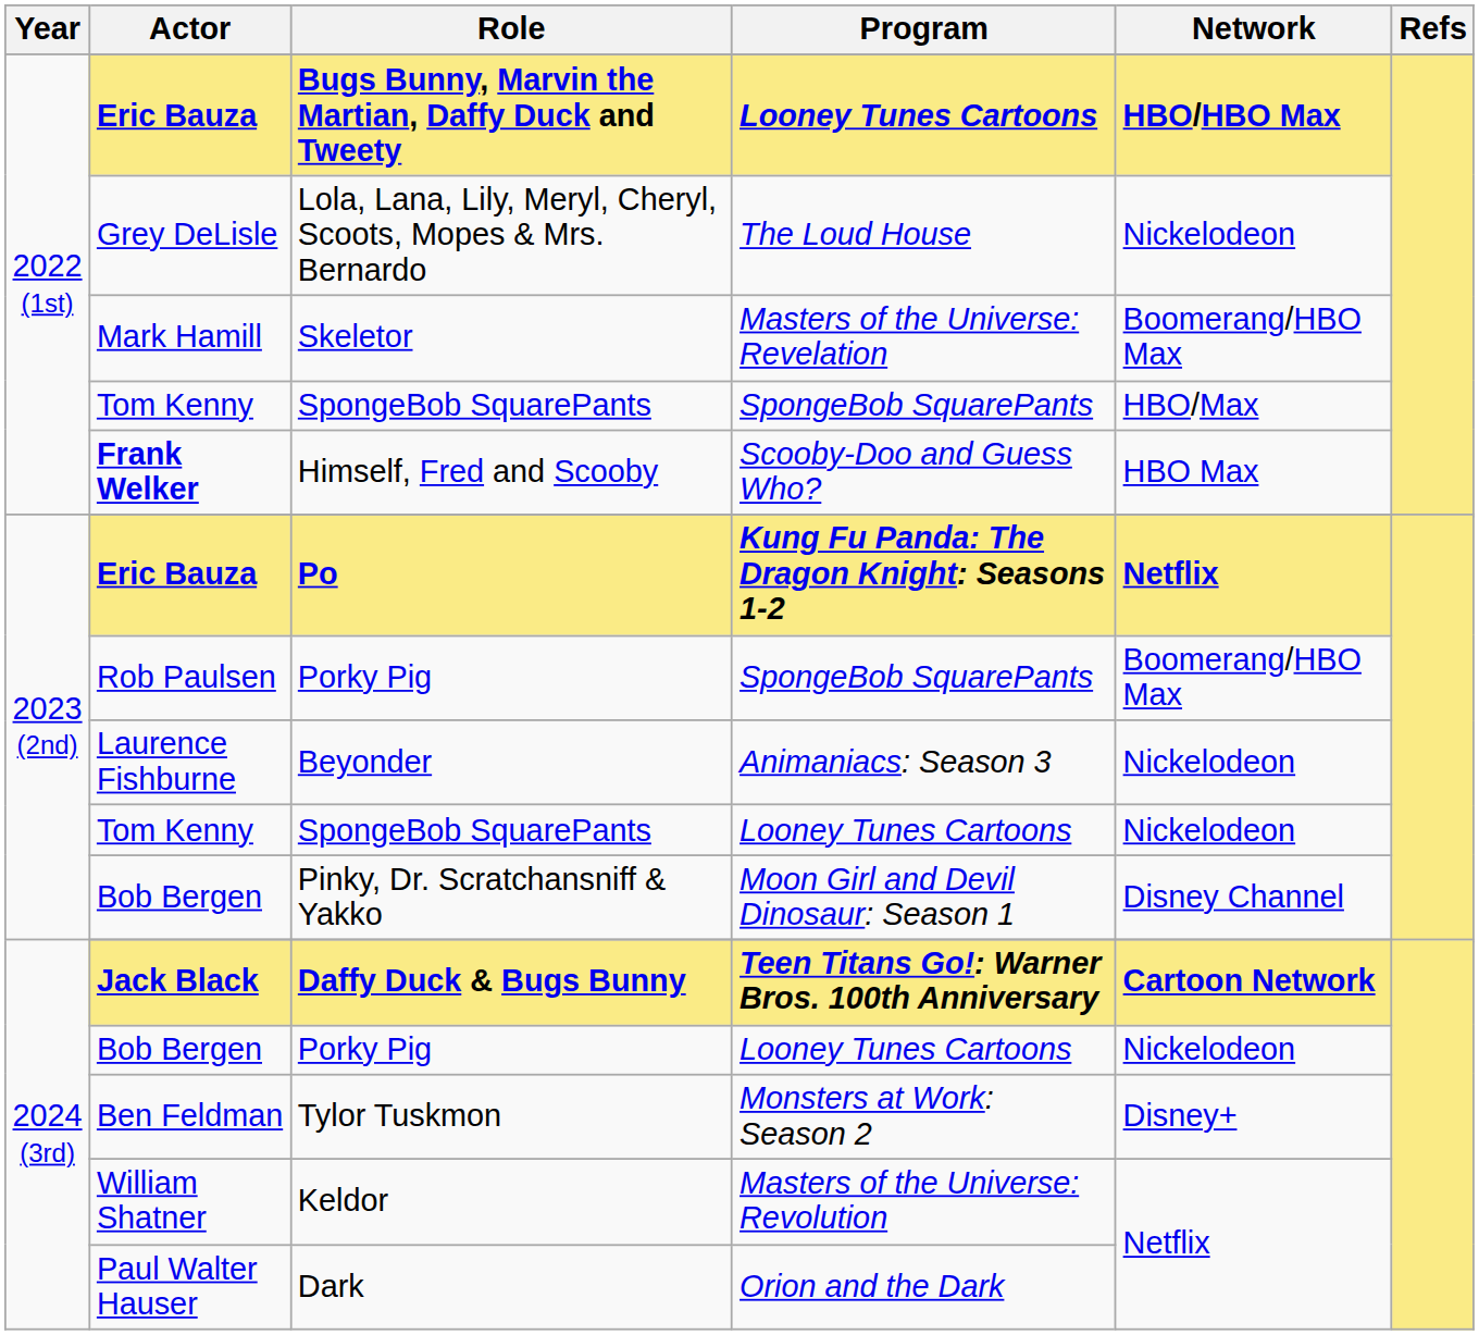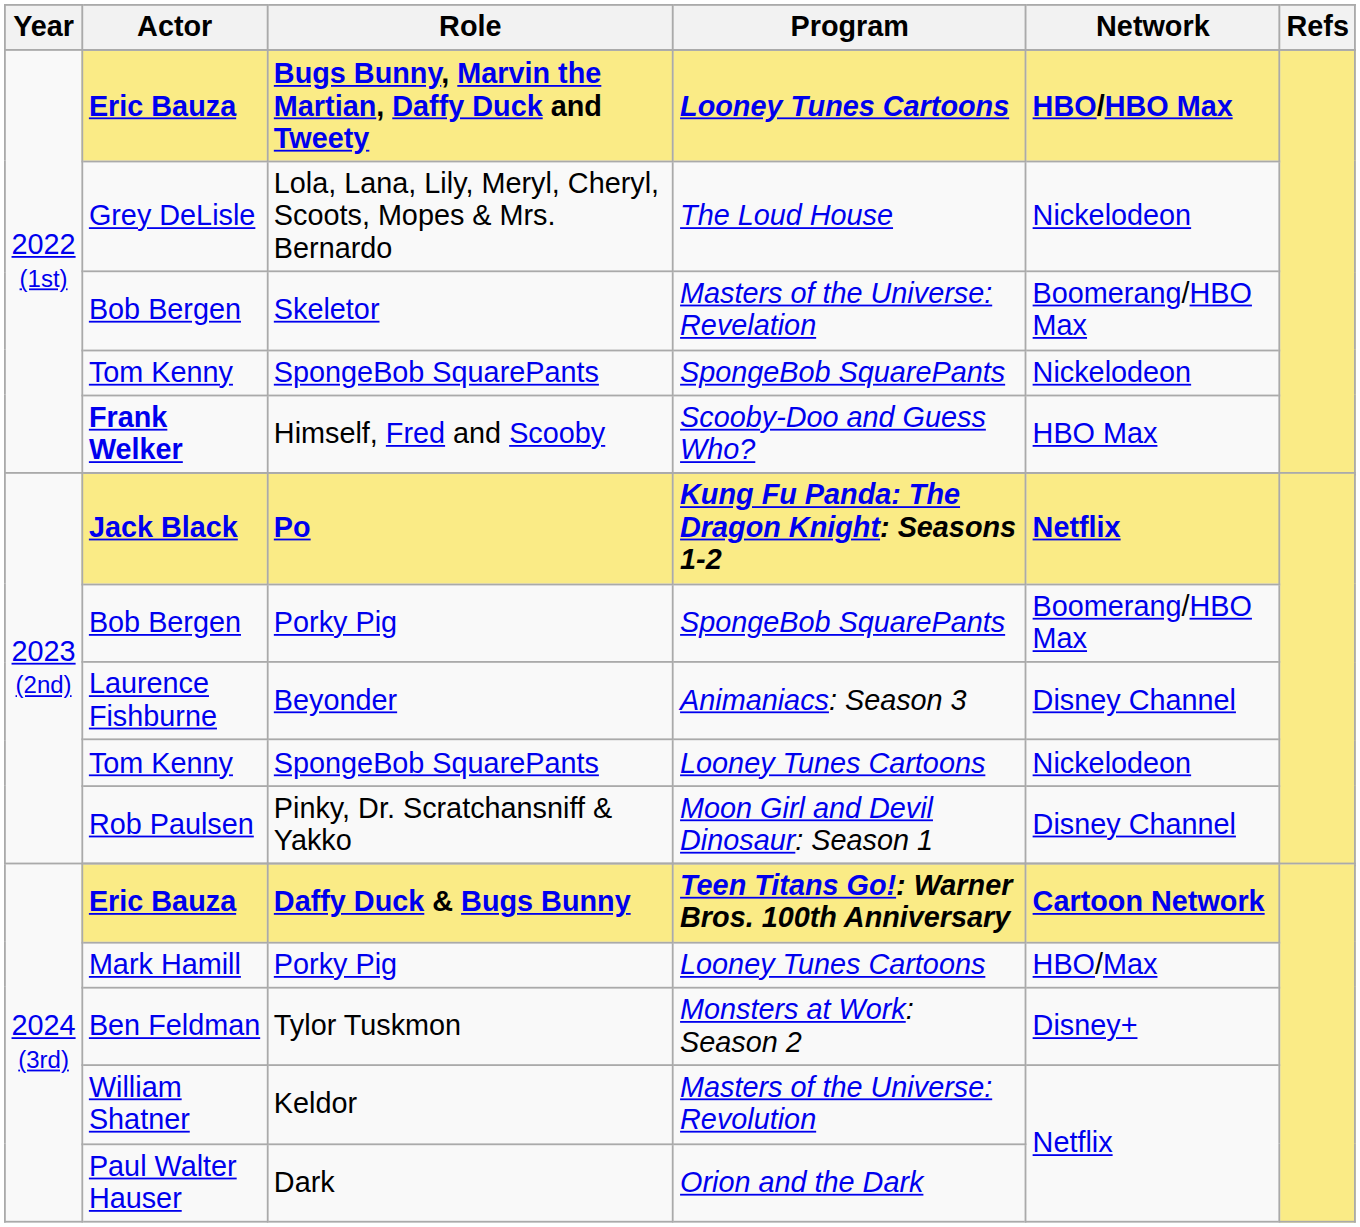Skeletor | Actor: Mark Hamill -> Bob Bergen
2022 (1st) / SpongeBob SquarePants | Network: HBO/Max -> Nickelodeon
Po | Actor: Eric Bauza -> Jack Black
2023 (2nd) / Porky Pig | Actor: Rob Paulsen -> Bob Bergen
Beyonder | Network: Nickelodeon -> Disney Channel
Pinky, Dr. Scratchansniff & Yakko | Actor: Bob Bergen -> Rob Paulsen
Daffy Duck & Bugs Bunny | Actor: Jack Black -> Eric Bauza
2024 (3rd) / Porky Pig | Actor: Bob Bergen -> Mark Hamill
2024 (3rd) / Porky Pig | Network: Nickelodeon -> HBO/Max
